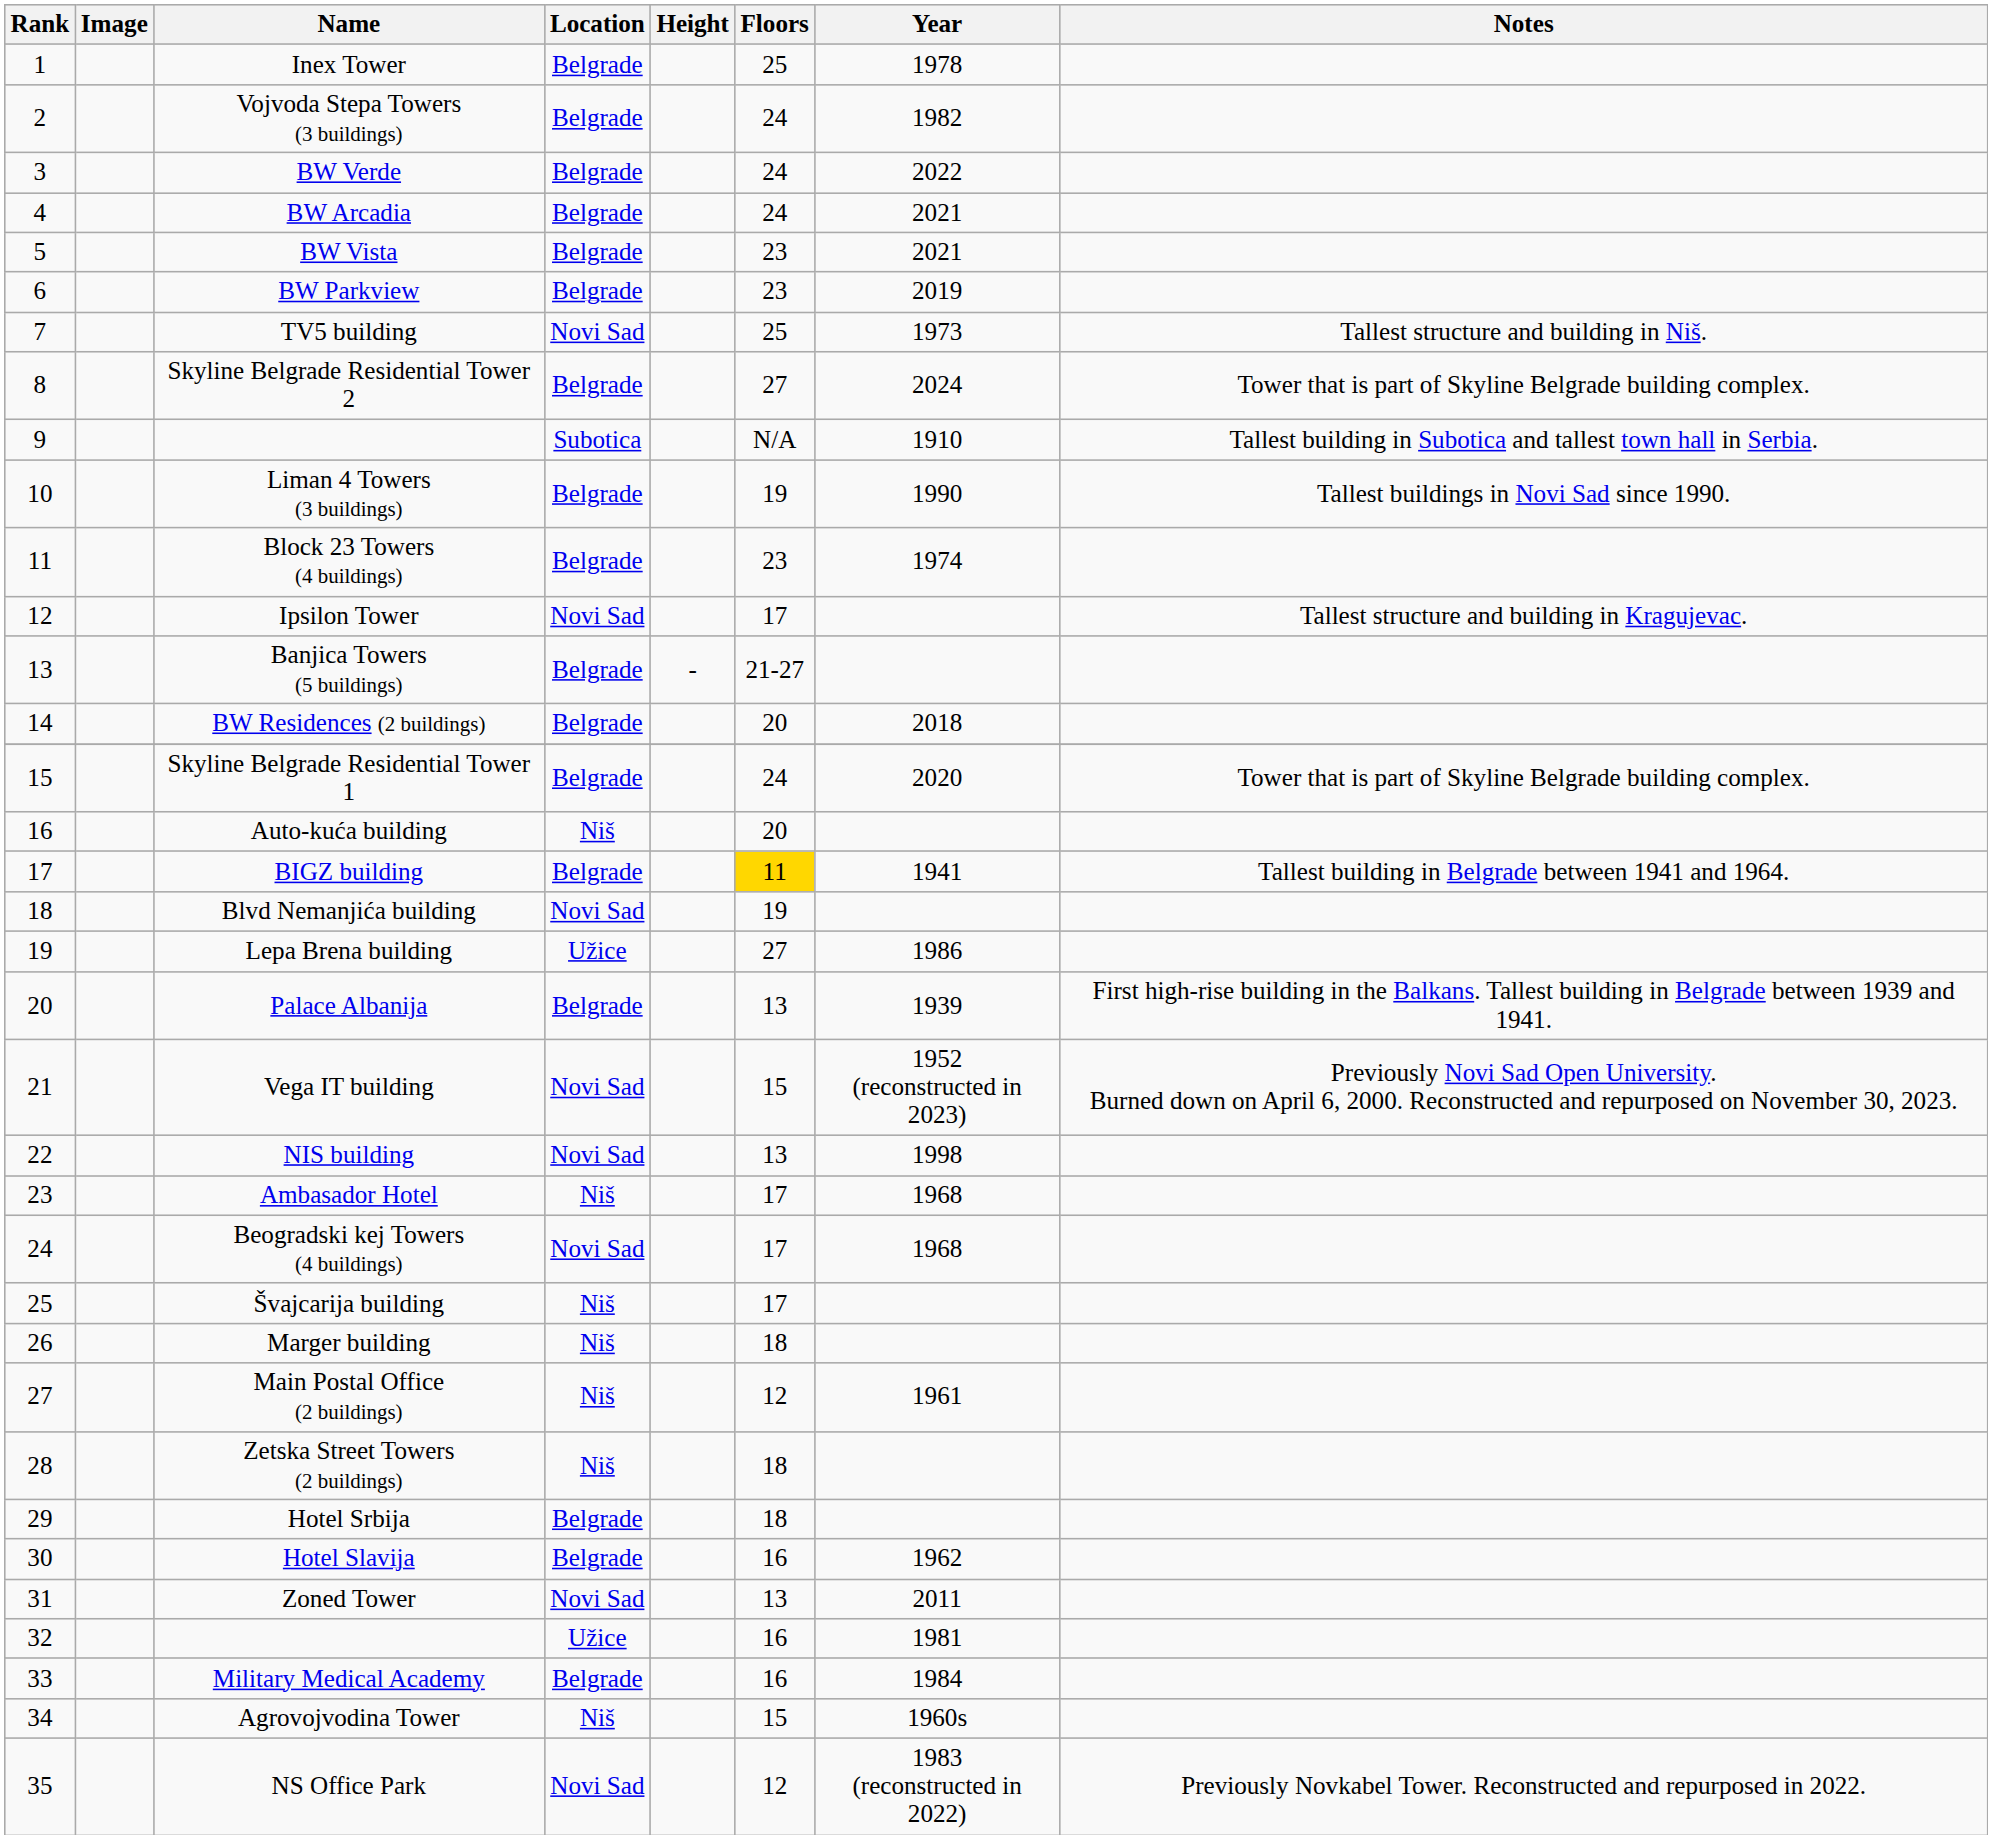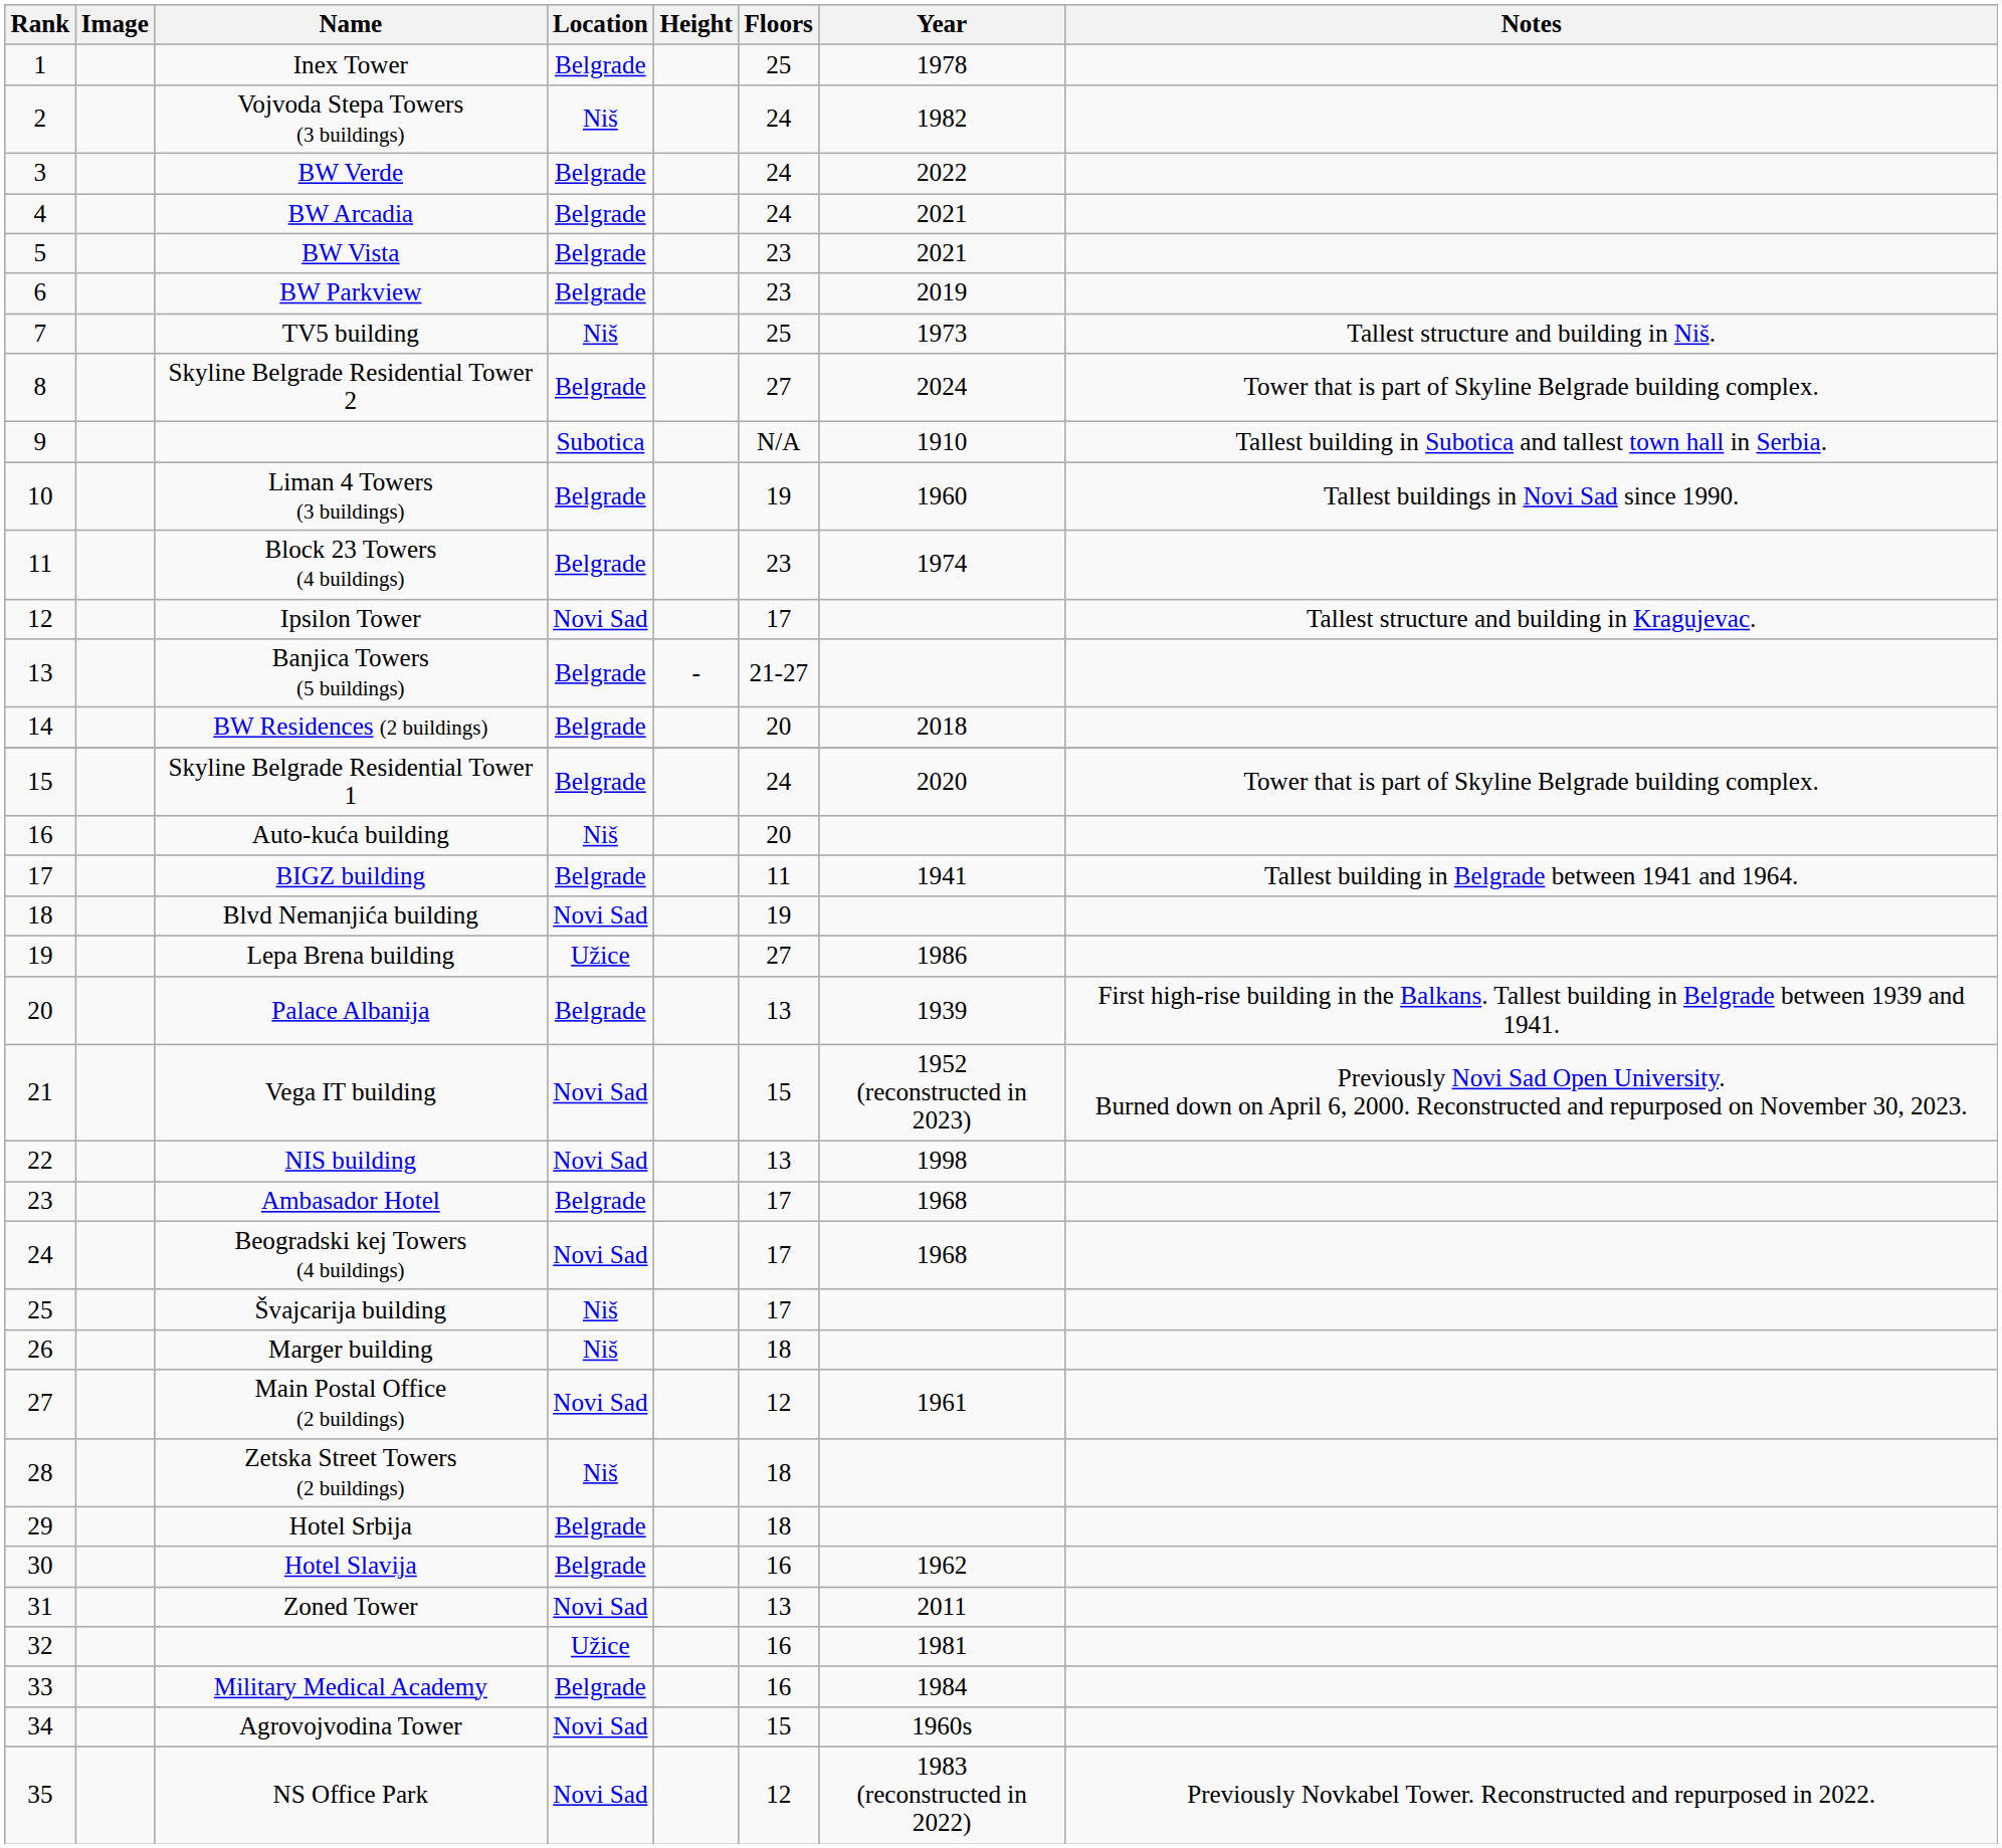Vojvoda Stepa Towers (3 buildings) | Location: Belgrade -> Niš
TV5 building | Location: Novi Sad -> Niš
Liman 4 Towers (3 buildings) | Year: 1990 -> 1960
BIGZ building | Floors: gold background -> no background
Ambasador Hotel | Location: Niš -> Belgrade
Main Postal Office (2 buildings) | Location: Niš -> Novi Sad
Agrovojvodina Tower | Location: Niš -> Novi Sad
